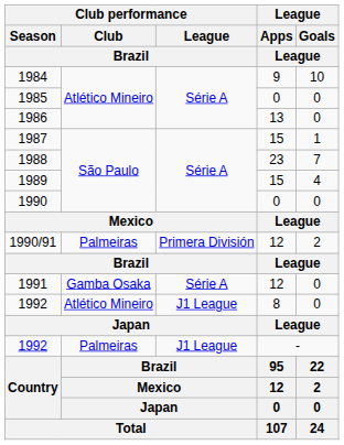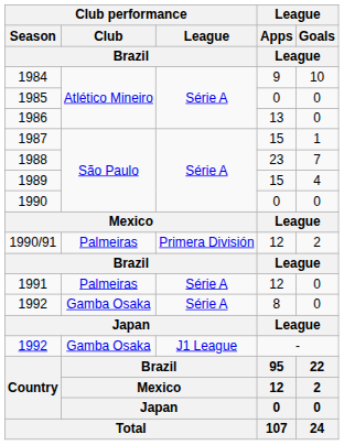1991 | Club performance / Club / Brazil: Gamba Osaka -> Palmeiras
1992 / 8 | Club performance / Club / Brazil: Atlético Mineiro -> Gamba Osaka
1992 / 8 | Club performance / League / Brazil: J1 League -> Série A
1992 / - | Club performance / Club / Brazil: Palmeiras -> Gamba Osaka
